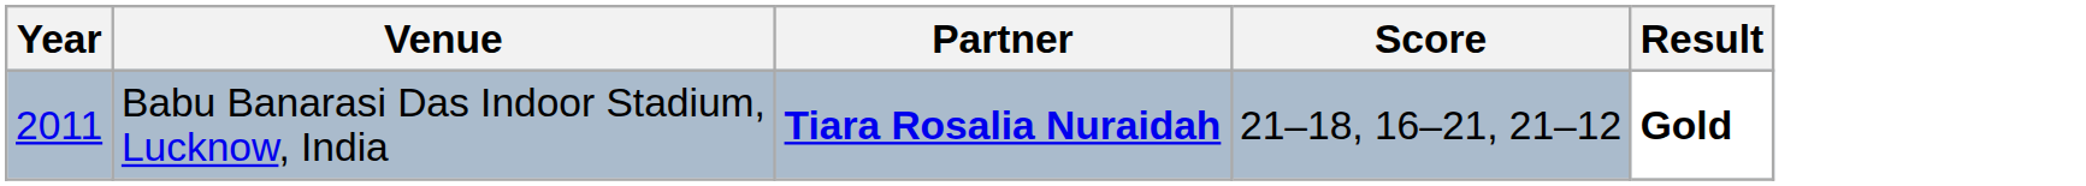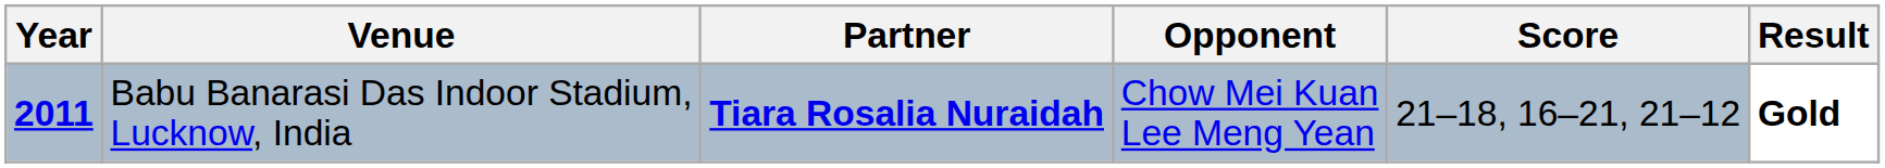+ column: Opponent | Chow Mei Kuan Lee Meng Yean
Babu Banarasi Das Indoor Stadium, Lucknow, India | Year: normal -> bold
